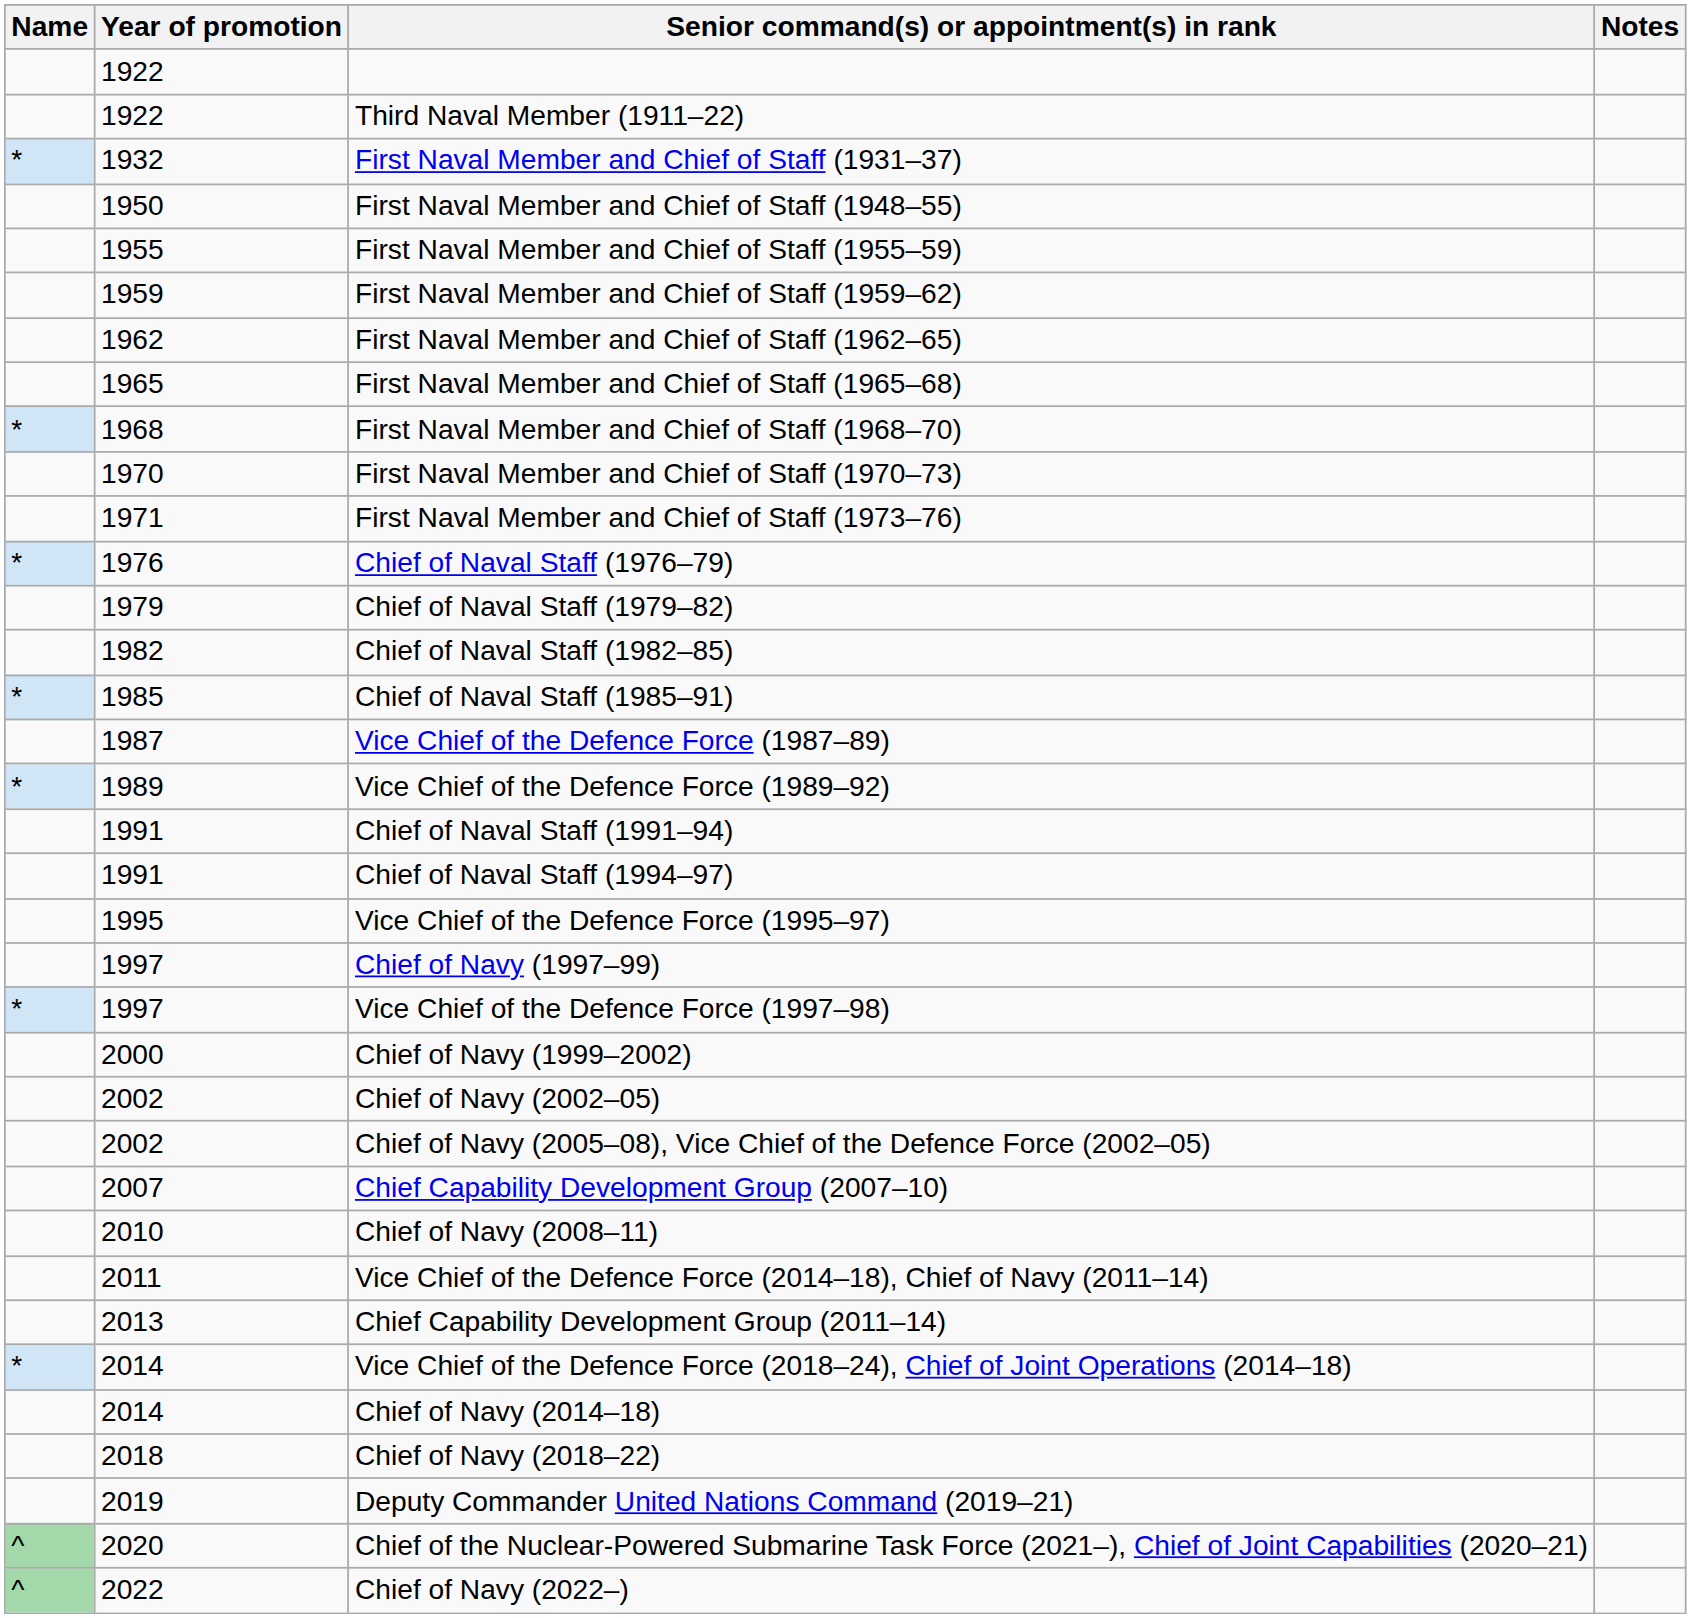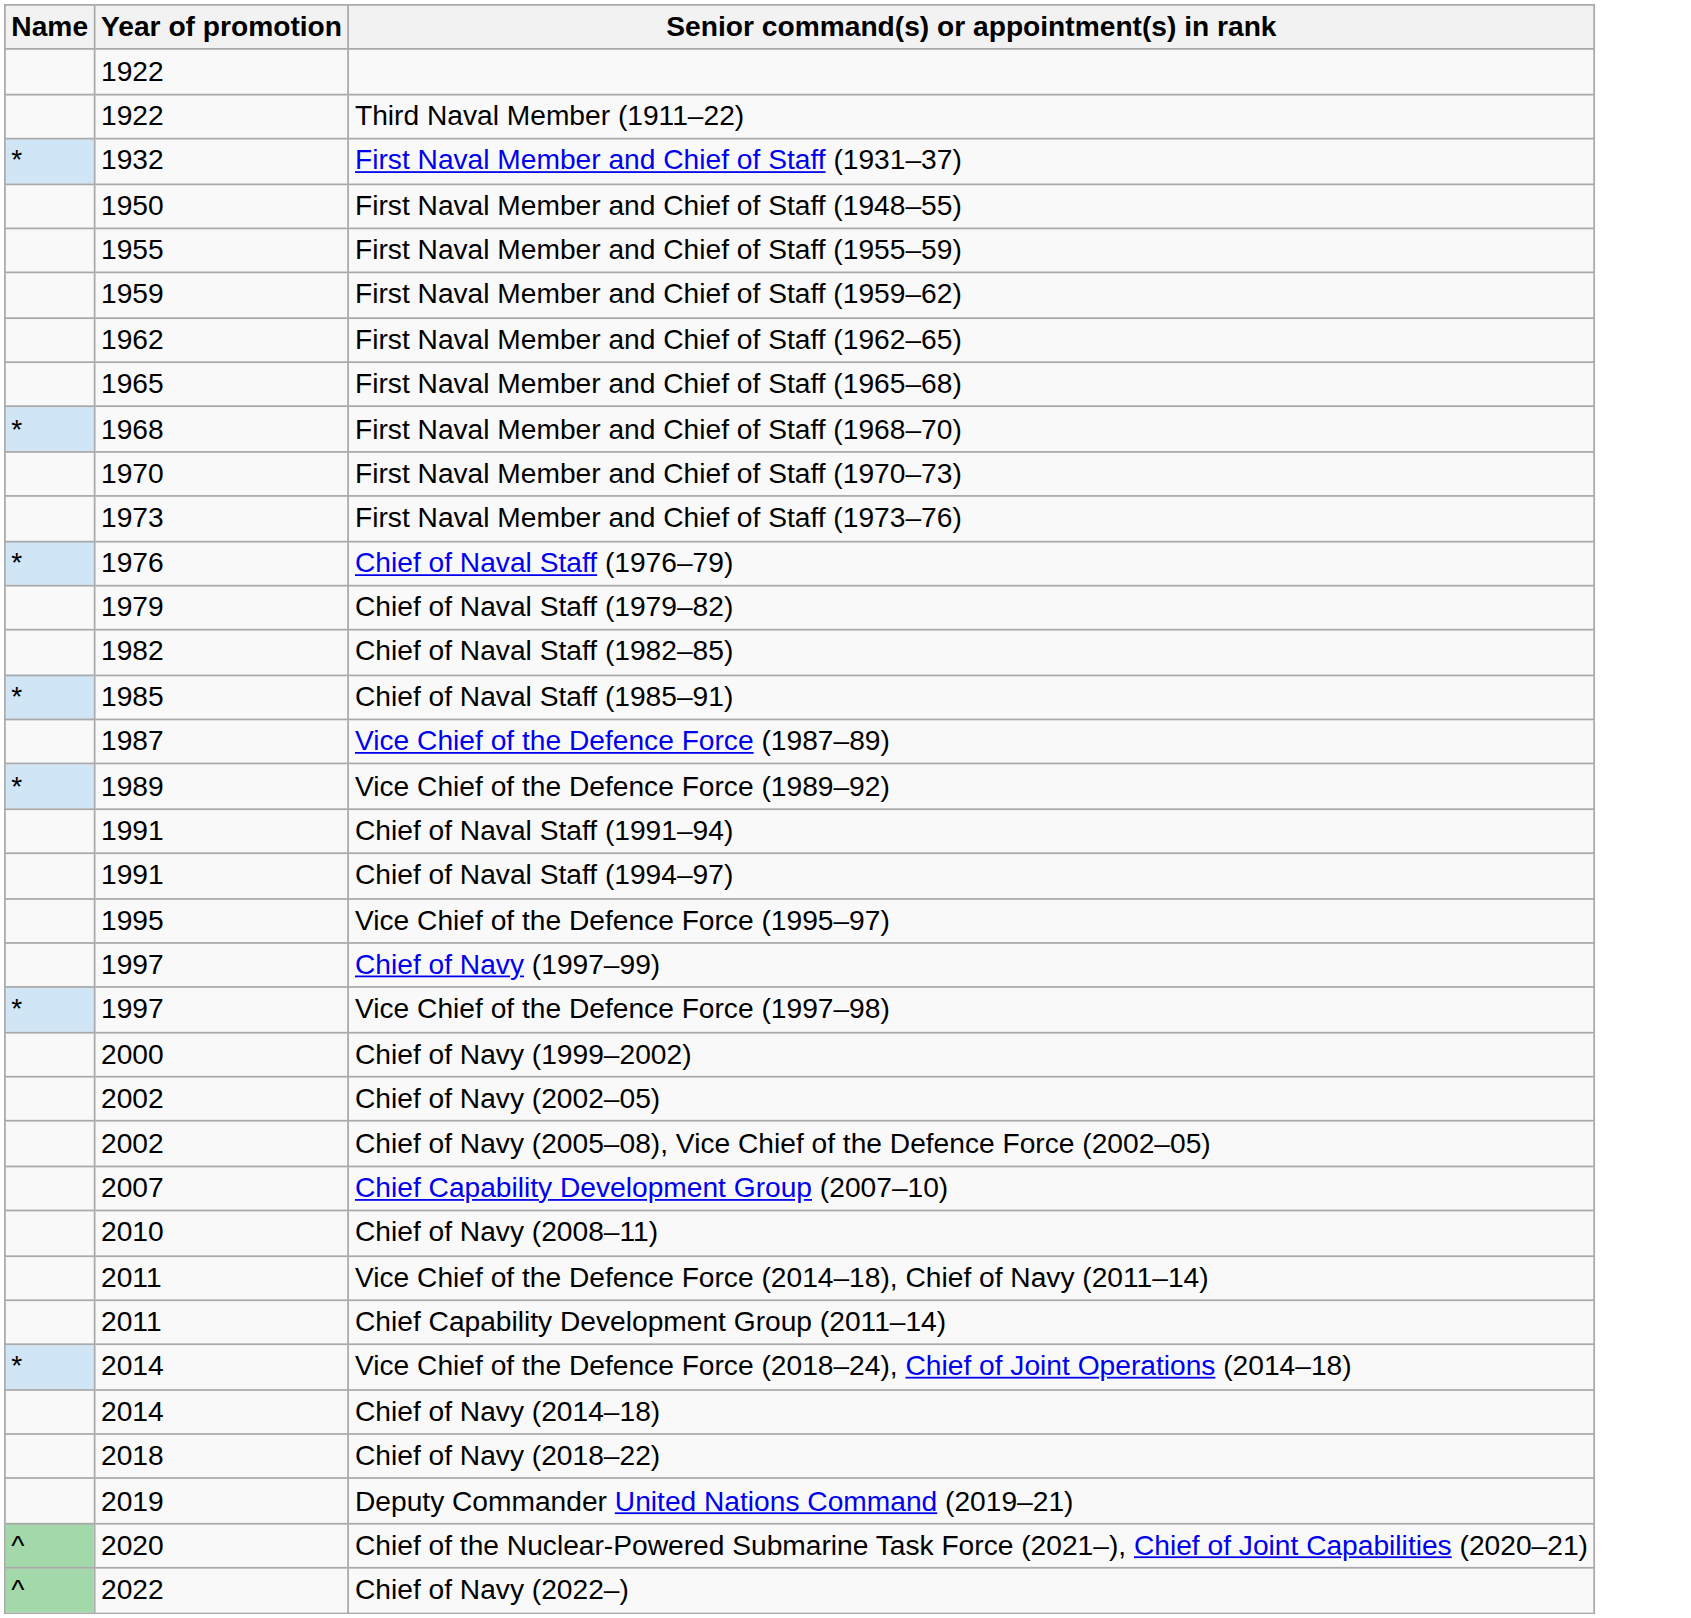- column: Notes
First Naval Member and Chief of Staff (1973–76) | Year of promotion: 1971 -> 1973
Chief Capability Development Group (2011–14) | Year of promotion: 2013 -> 2011
